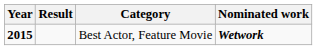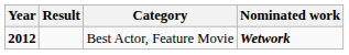Best Actor, Feature Movie | Year: 2015 -> 2012
